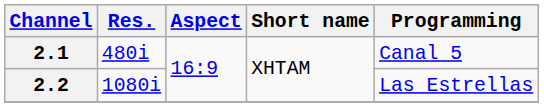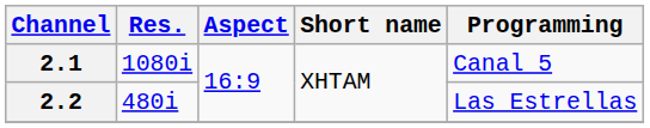2.1 | Res.: 480i -> 1080i
2.2 | Res.: 1080i -> 480i
